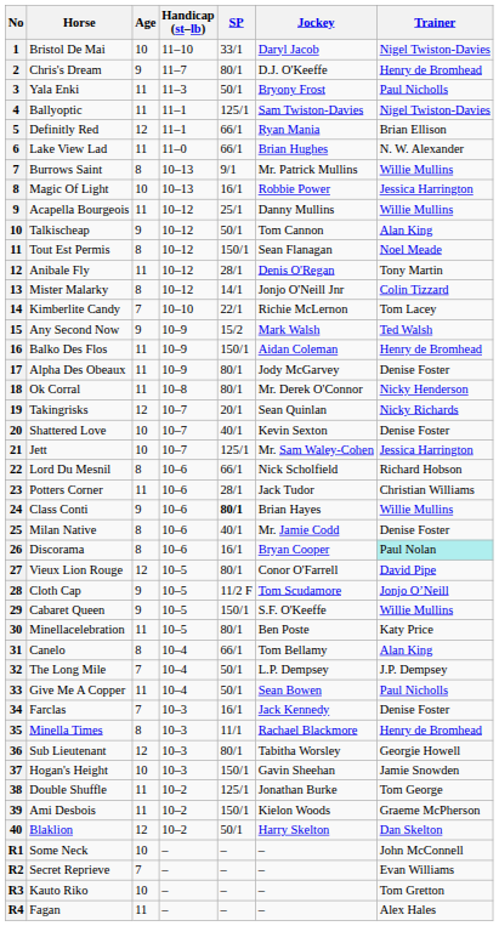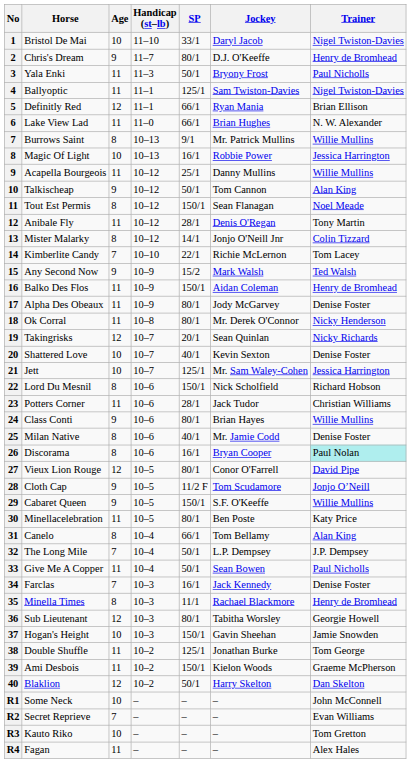Lord Du Mesnil | SP: 66/1 -> 150/1
Class Conti | SP: bold -> normal
